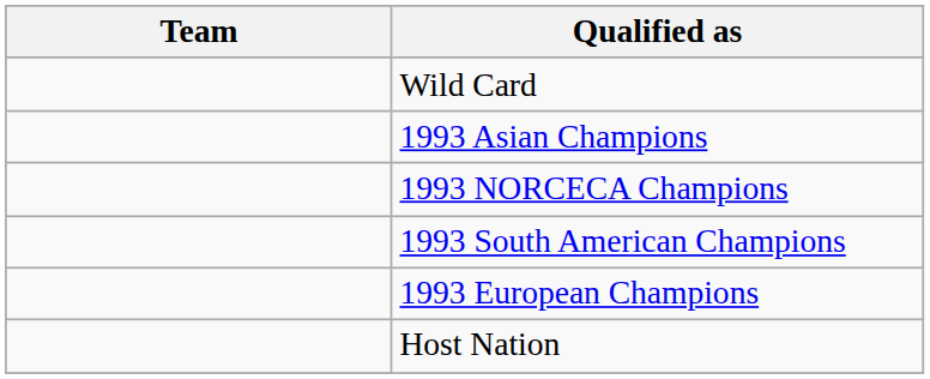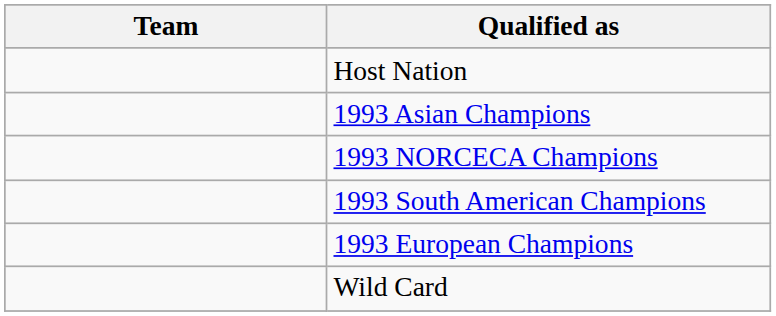rows swapped: Host Nation <-> Wild Card
